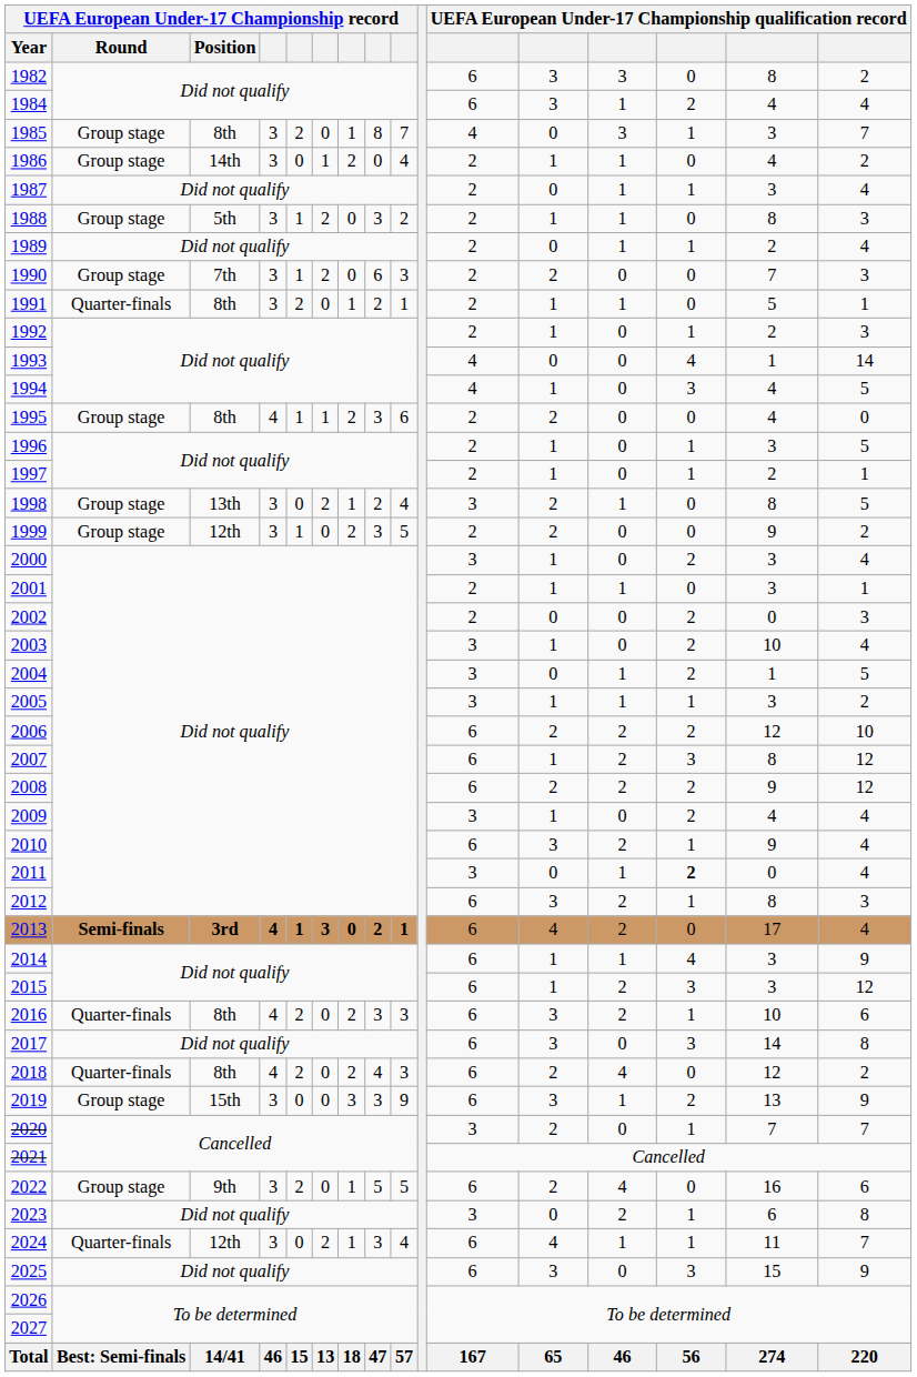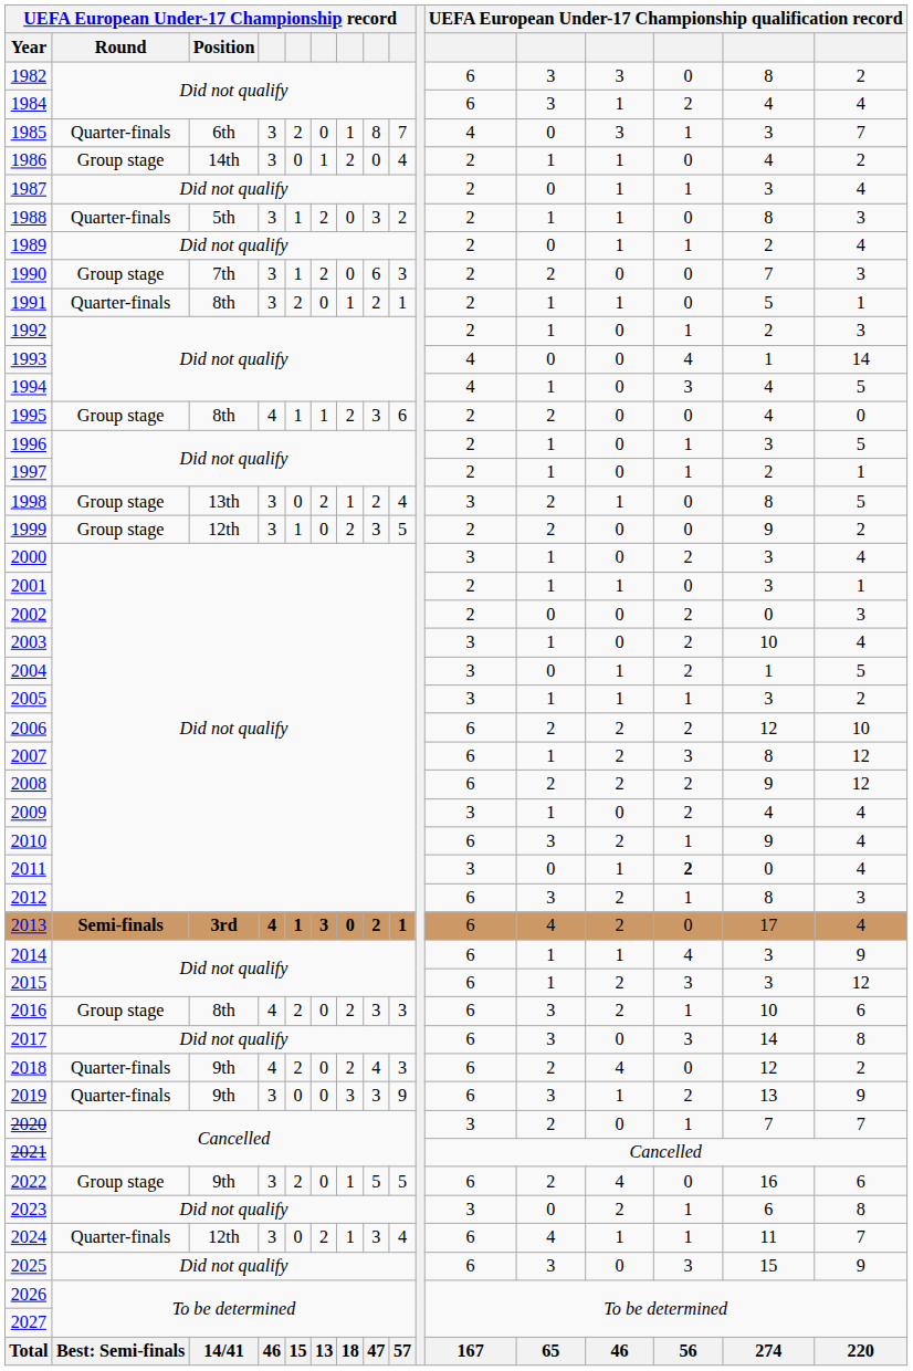1985 | UEFA European Under-17 Championship record / Round: Group stage -> Quarter-finals
1985 | UEFA European Under-17 Championship record / Position: 8th -> 6th
1988 | UEFA European Under-17 Championship record / Round: Group stage -> Quarter-finals
2016 | UEFA European Under-17 Championship record / Round: Quarter-finals -> Group stage
2018 | UEFA European Under-17 Championship record / Position: 8th -> 9th
2019 | UEFA European Under-17 Championship record / Round: Group stage -> Quarter-finals
2019 | UEFA European Under-17 Championship record / Position: 15th -> 9th
